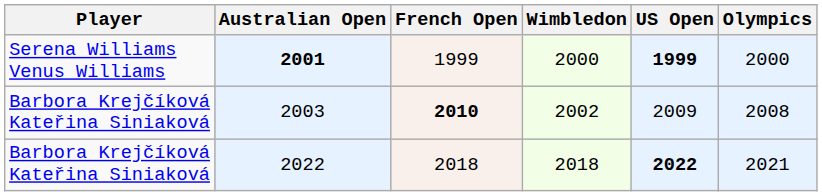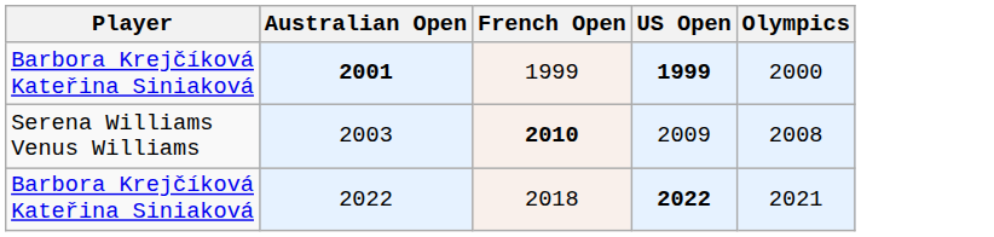- column: Wimbledon | 2000 | 2002 | 2018
2001 | Player: Serena Williams Venus Williams -> Barbora Krejčíková Kateřina Siniaková
2003 | Player: Barbora Krejčíková Kateřina Siniaková -> Serena Williams Venus Williams
